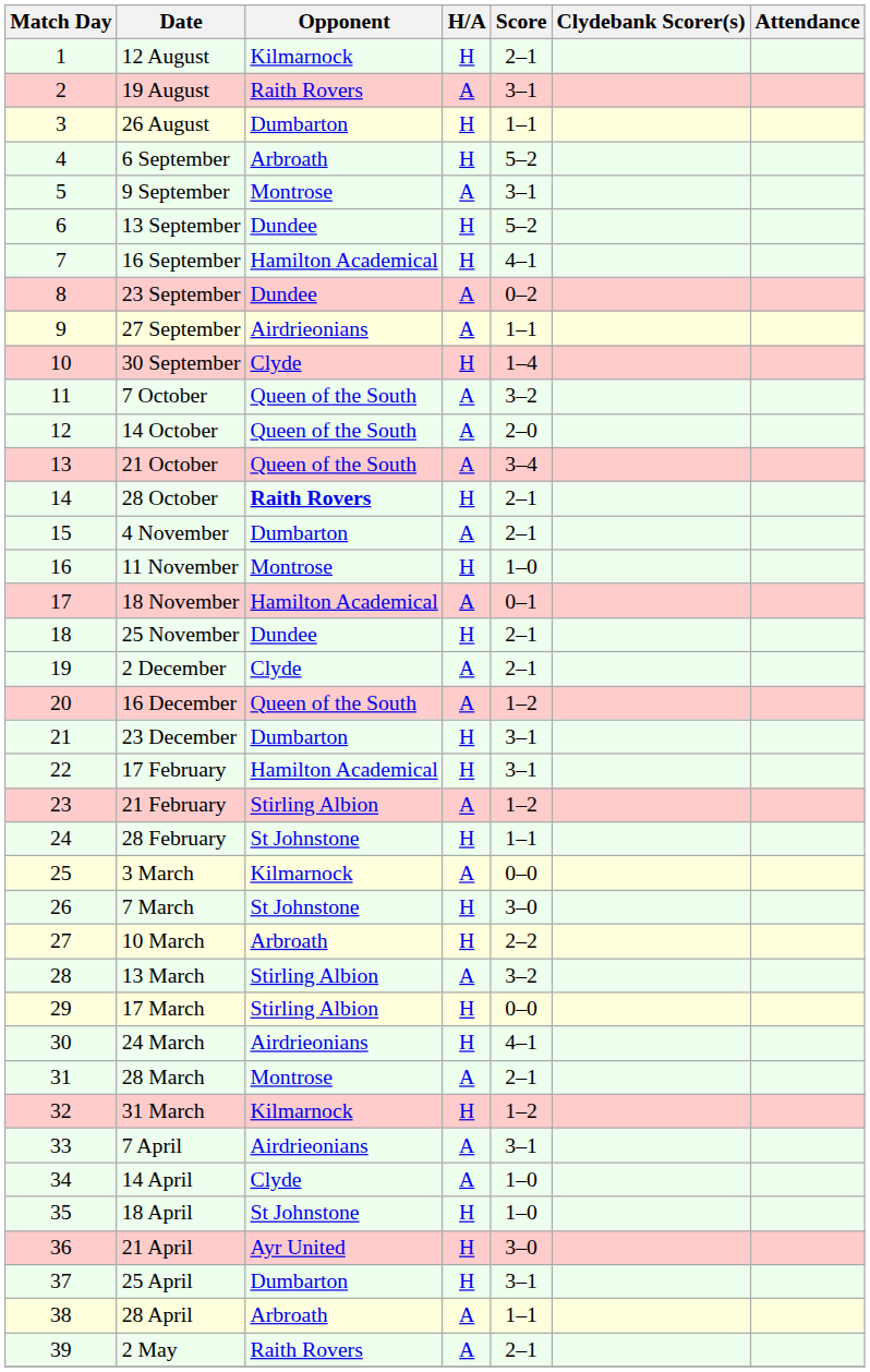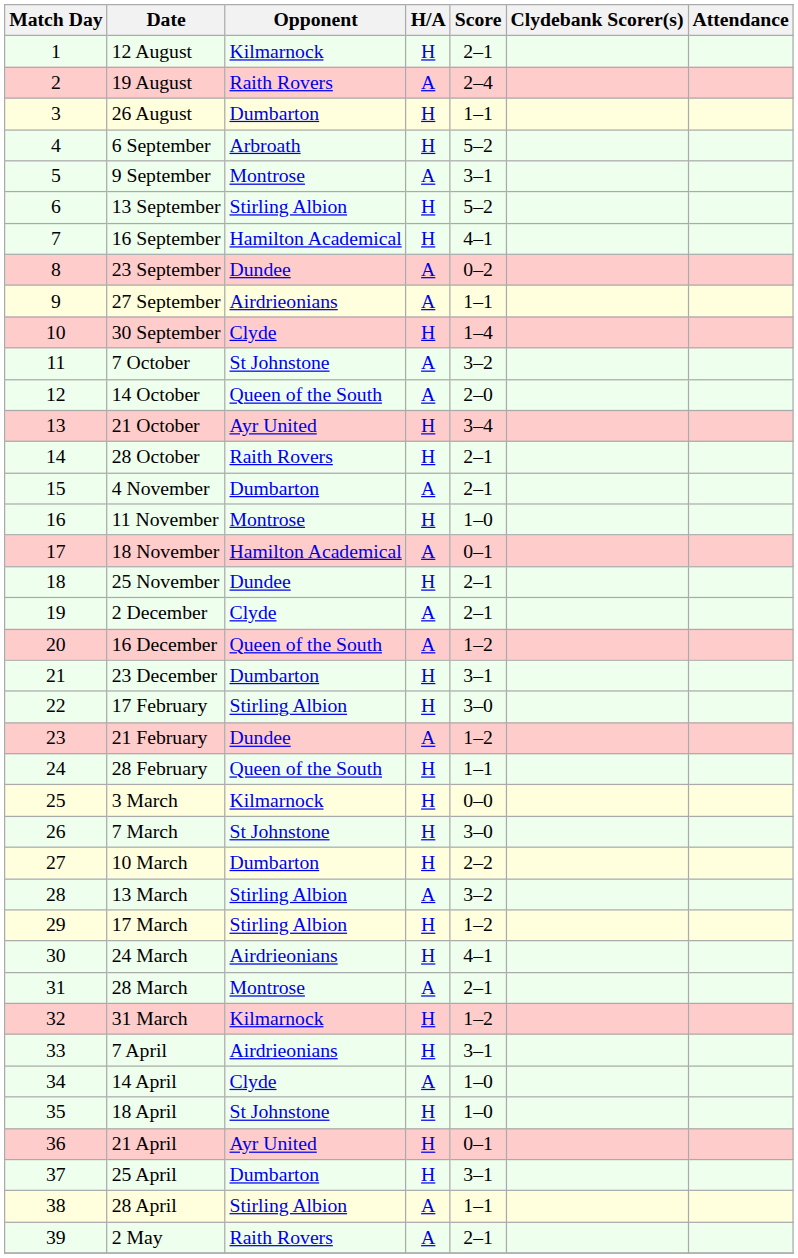19 August | Score: 3–1 -> 2–4
13 September | Opponent: Dundee -> Stirling Albion
7 October | Opponent: Queen of the South -> St Johnstone
21 October | Opponent: Queen of the South -> Ayr United
21 October | H/A: A -> H
28 October | Opponent: bold -> normal
17 February | Opponent: Hamilton Academical -> Stirling Albion
17 February | Score: 3–1 -> 3–0
21 February | Opponent: Stirling Albion -> Dundee
28 February | Opponent: St Johnstone -> Queen of the South
3 March | H/A: A -> H
10 March | Opponent: Arbroath -> Dumbarton
17 March | Score: 0–0 -> 1–2
7 April | H/A: A -> H
21 April | Score: 3–0 -> 0–1
28 April | Opponent: Arbroath -> Stirling Albion
